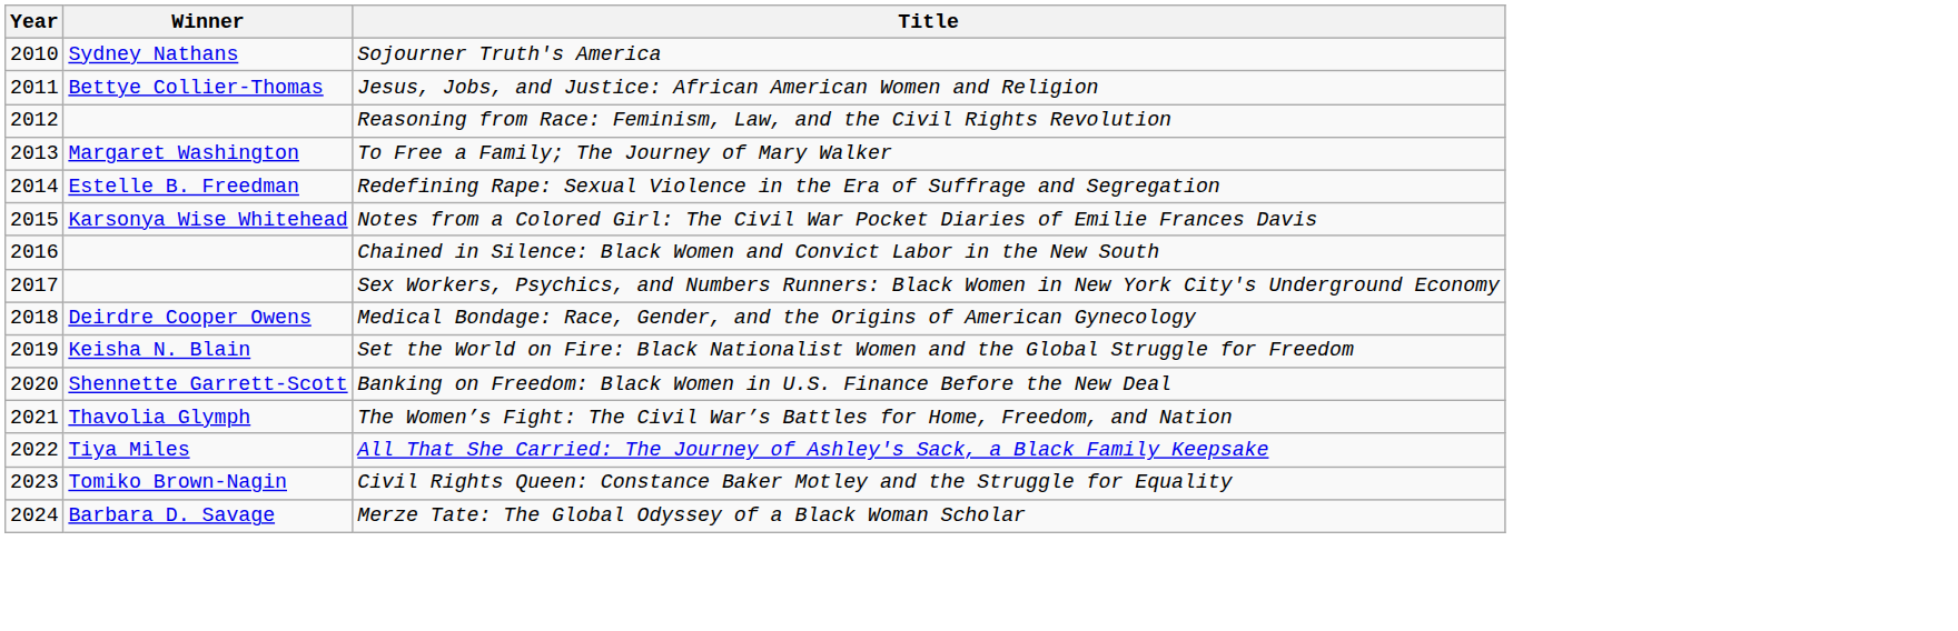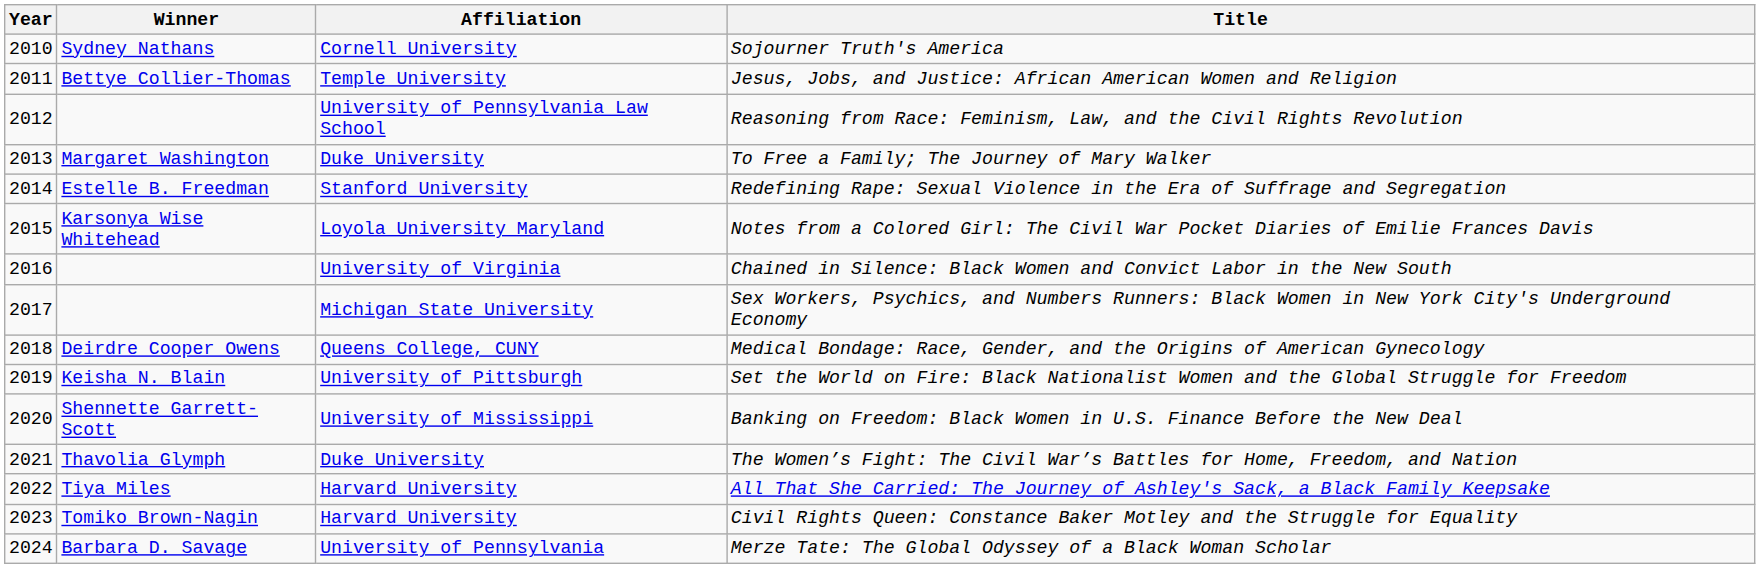+ column: Affiliation | Cornell University | Temple University | University of Pennsylvania Law School | Duke University | Stanford University | Loyola University Maryland | University of Virginia | Michigan State University | Queens College, CUNY | University of Pittsburgh | University of Mississippi | Duke University | Harvard University | Harvard University | University of Pennsylvania
